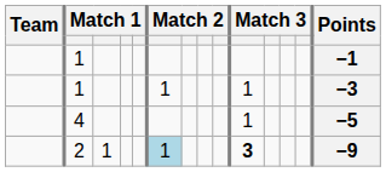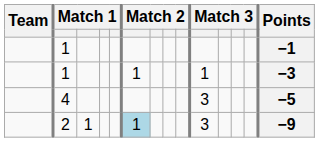4 | column 10: 1 -> 3
2 | column 10: bold -> normal
